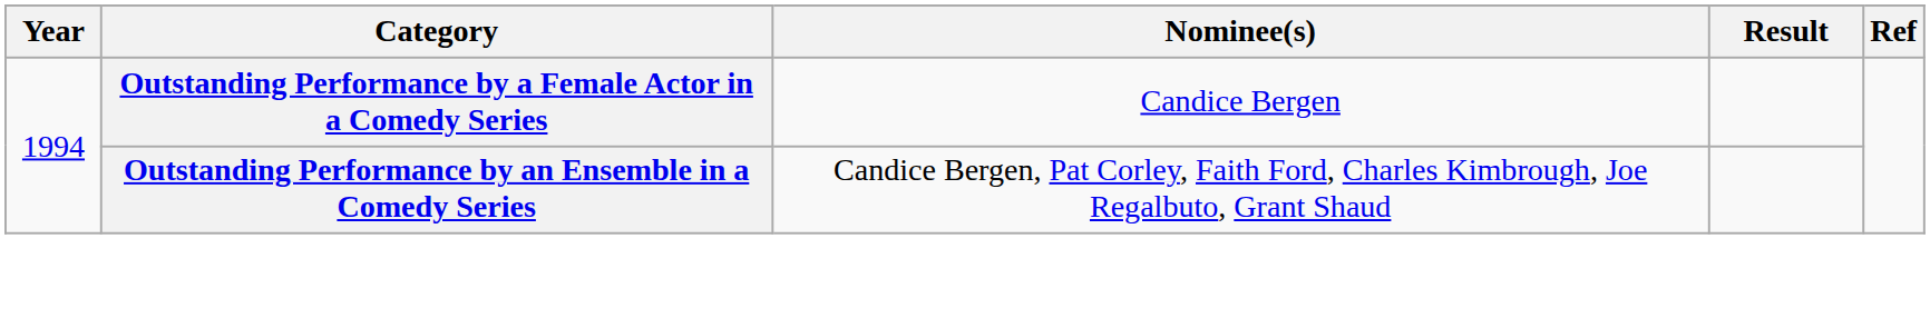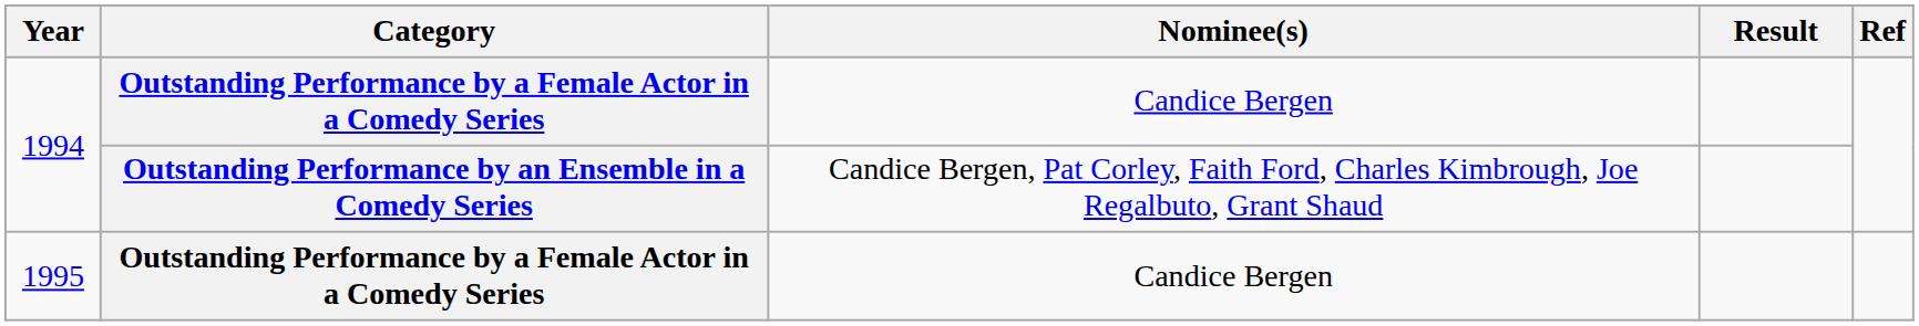+ row: 1995 | Outstanding Performance by a Female Actor in a Comedy Series | Candice Bergen
